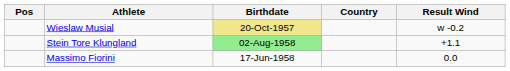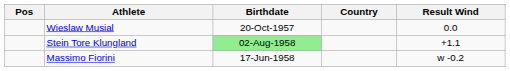Wieslaw Musial | Birthdate: khaki background -> no background
Wieslaw Musial | Result Wind: w -0.2 -> 0.0
Massimo Fiorini | Result Wind: 0.0 -> w -0.2
